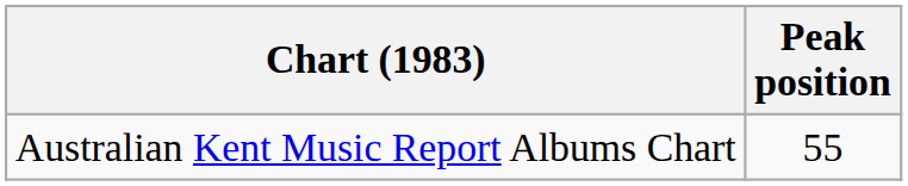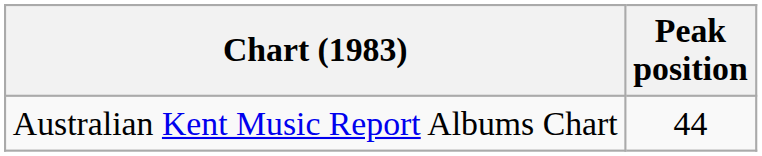Australian Kent Music Report Albums Chart | Peak position: 55 -> 44
